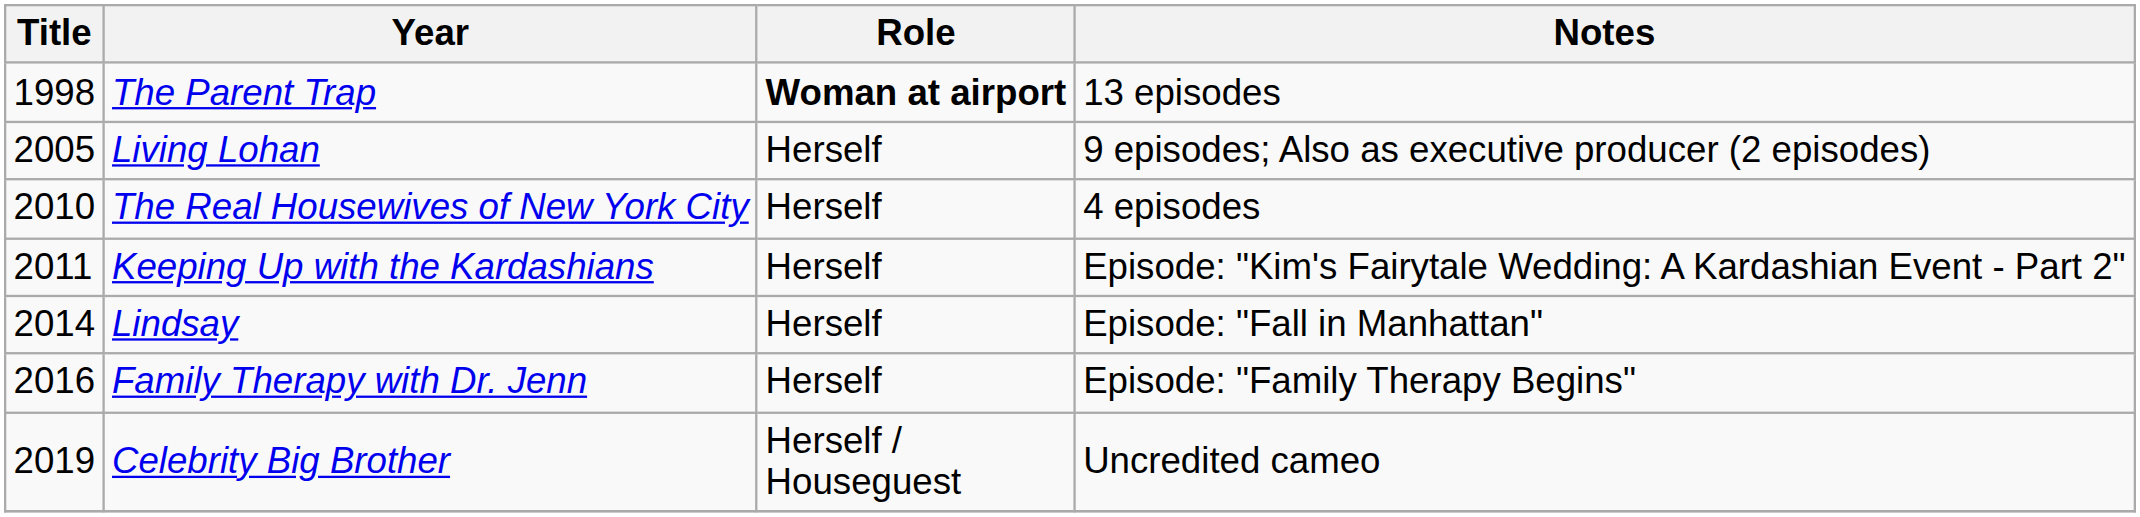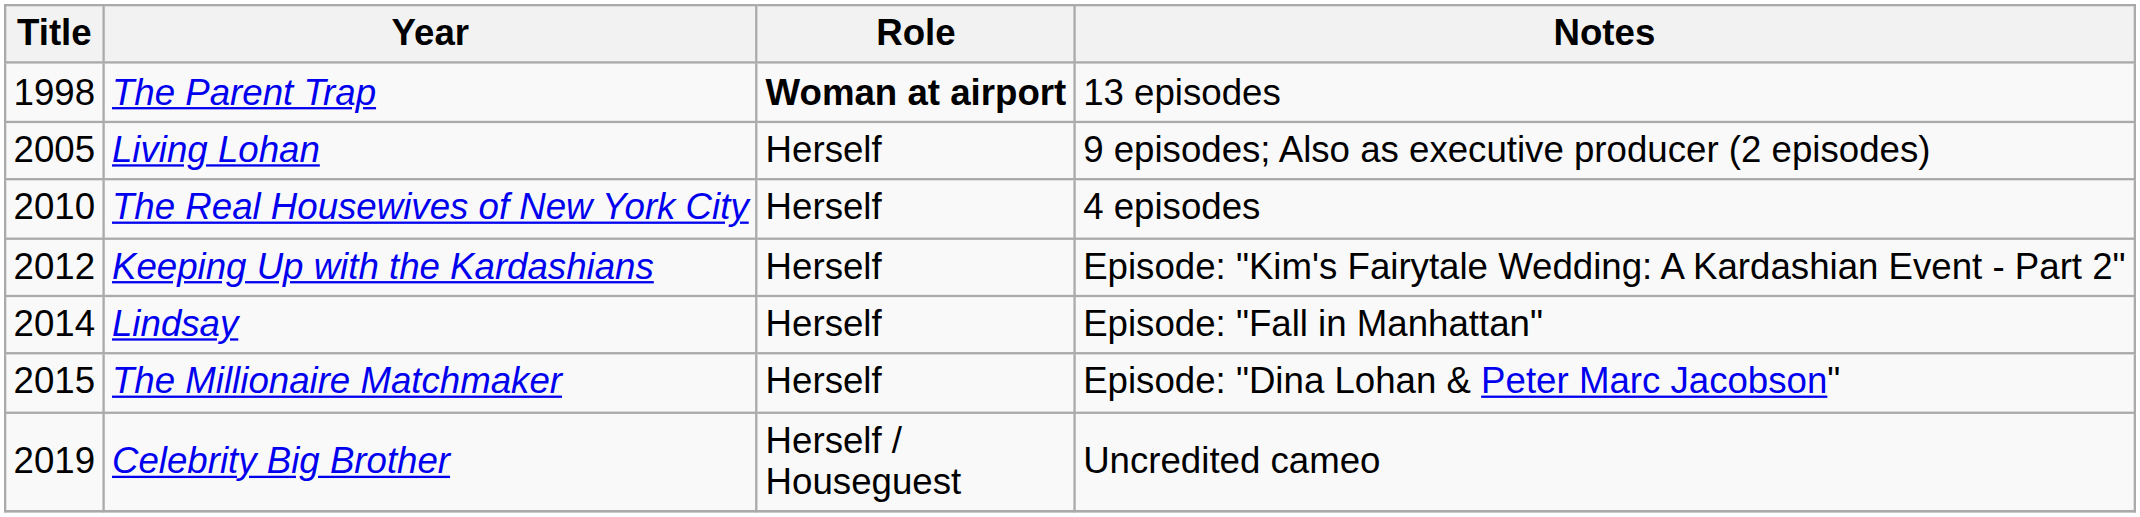Keeping Up with the Kardashians | Title: 2011 -> 2012
+ row: 2015 | The Millionaire Matchmaker | Herself | Episode: "Dina Lohan & Peter Marc Jacobson"
- row: 2016 | Family Therapy with Dr. Jenn | Herself | Episode: "Family Therapy Begins"
